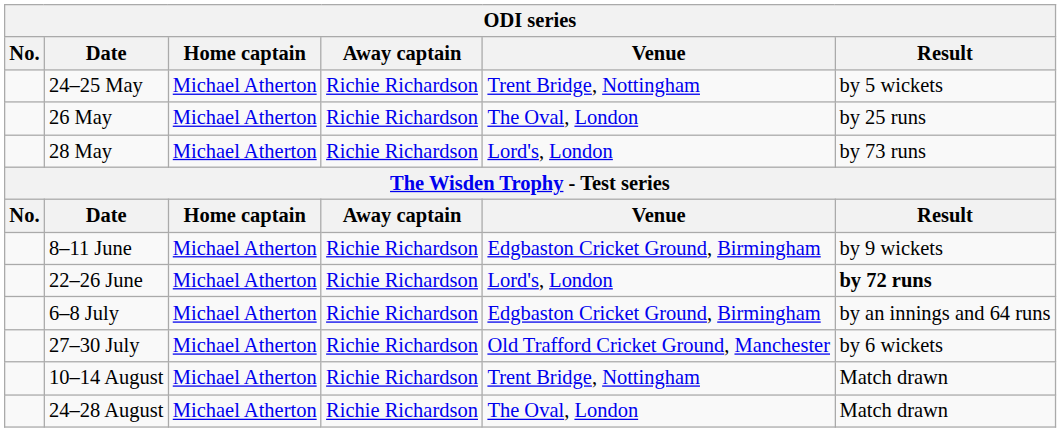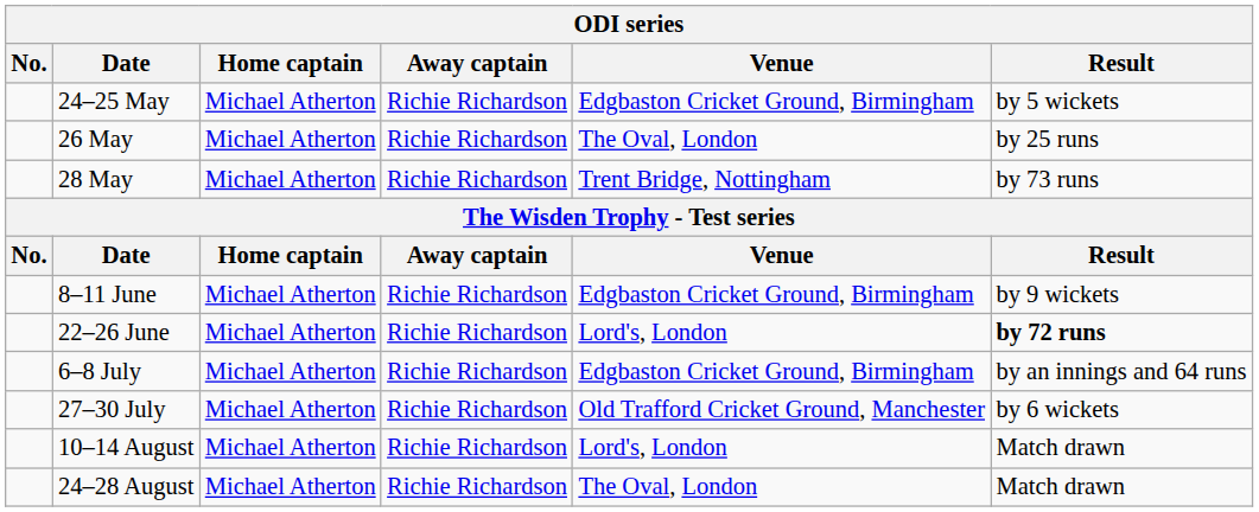24–25 May | Venue: Trent Bridge, Nottingham -> Edgbaston Cricket Ground, Birmingham
28 May | Venue: Lord's, London -> Trent Bridge, Nottingham
10–14 August | Venue: Trent Bridge, Nottingham -> Lord's, London
